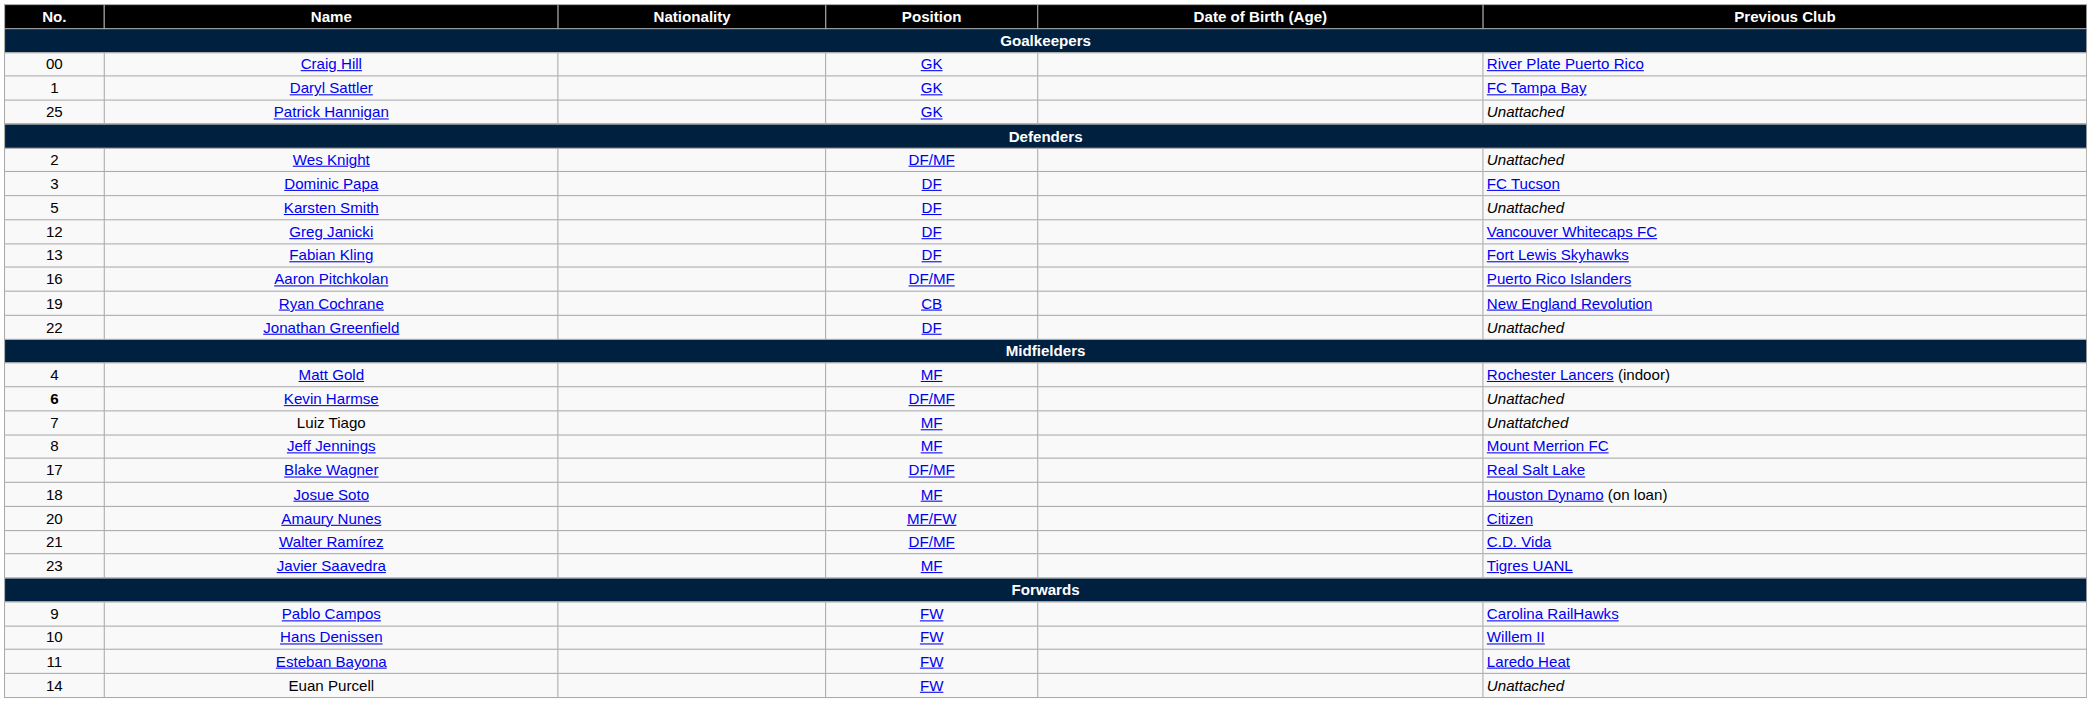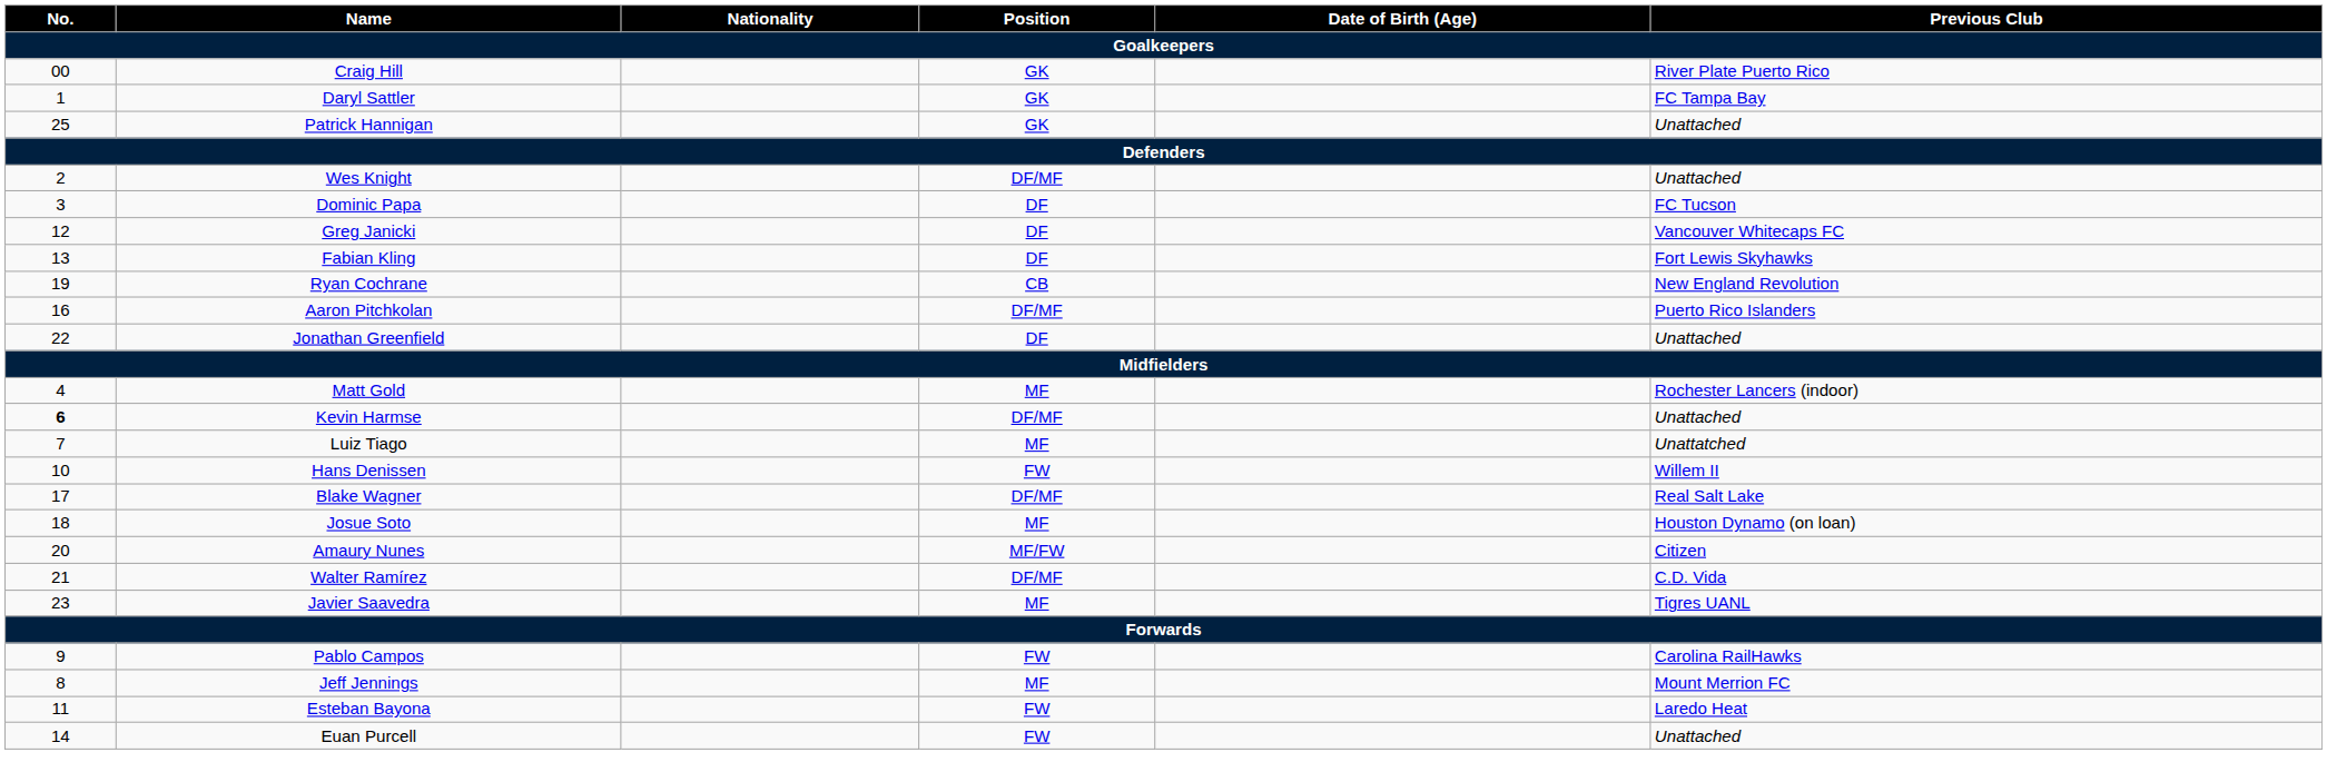- row: 5 | Karsten Smith | DF | Unattached
rows swapped: Aaron Pitchkolan <-> Ryan Cochrane
rows swapped: Jeff Jennings <-> Hans Denissen
